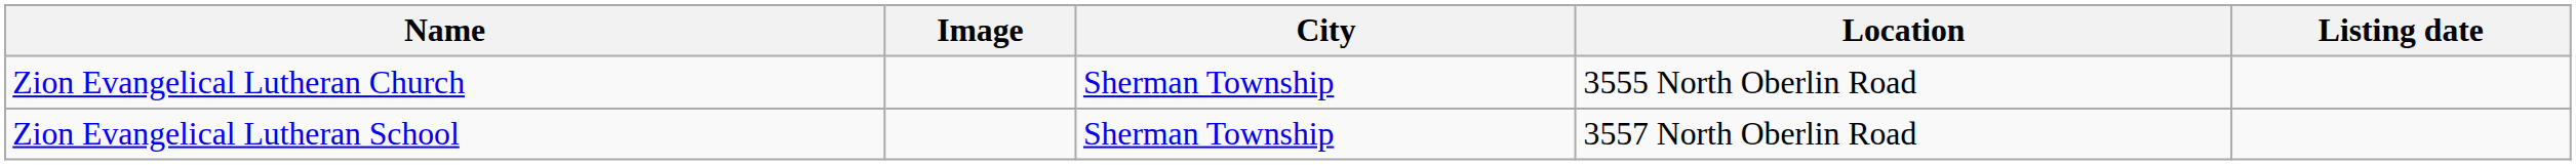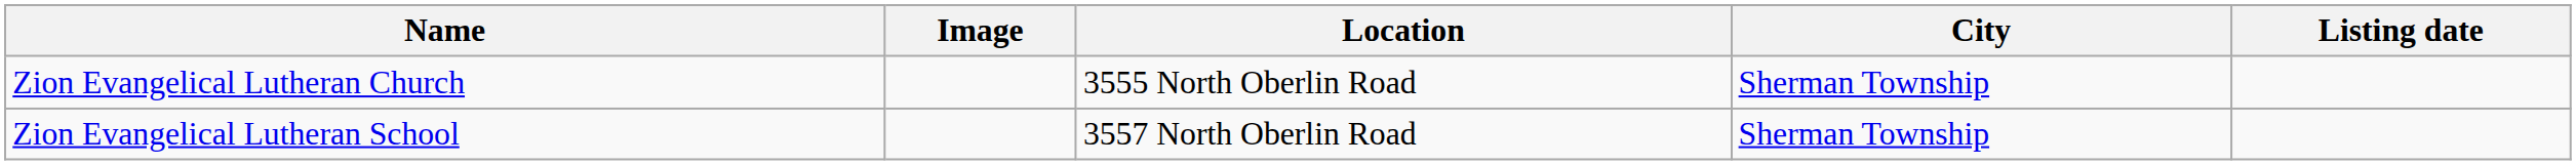columns swapped: Location <-> City
